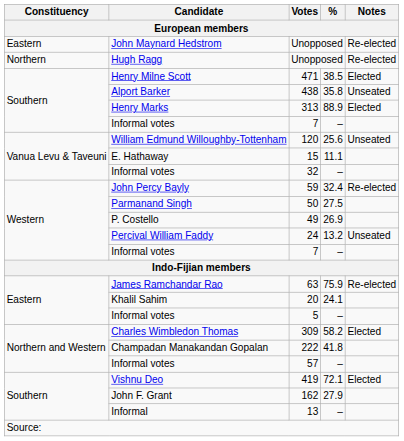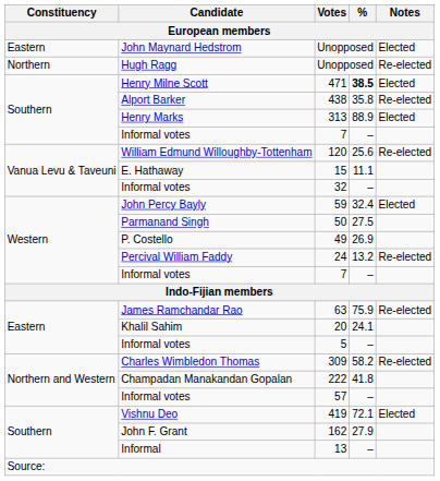Eastern / Unopposed | Notes: Re-elected -> Elected
471 | %: normal -> bold
438 | Notes: Unseated -> Re-elected
120 | Notes: Unseated -> Re-elected
59 | Notes: Re-elected -> Elected
24 | Notes: Unseated -> Re-elected
309 | Notes: Elected -> Re-elected
